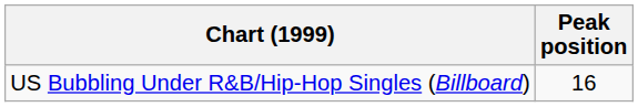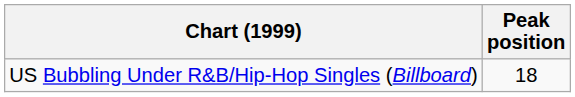US Bubbling Under R&B/Hip-Hop Singles (Billboard) | Peak position: 16 -> 18
